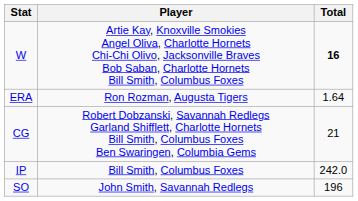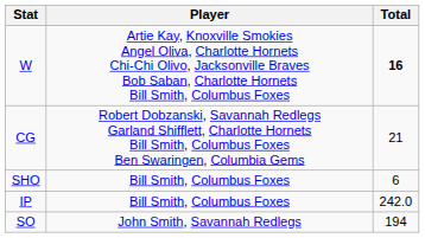- row: ERA | Ron Rozman, Augusta Tigers | 1.64
+ row: SHO | Bill Smith, Columbus Foxes | 6
SO | Total: 196 -> 194
